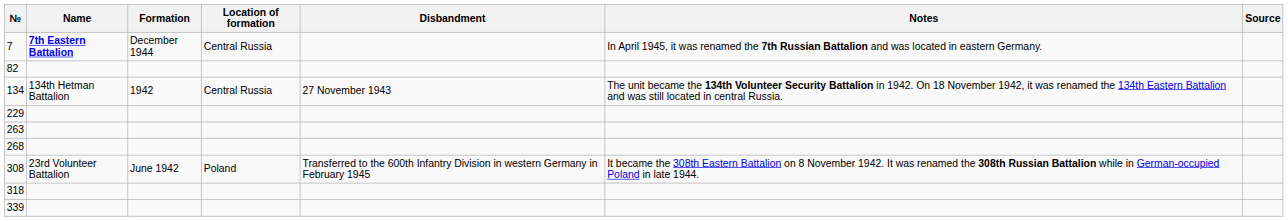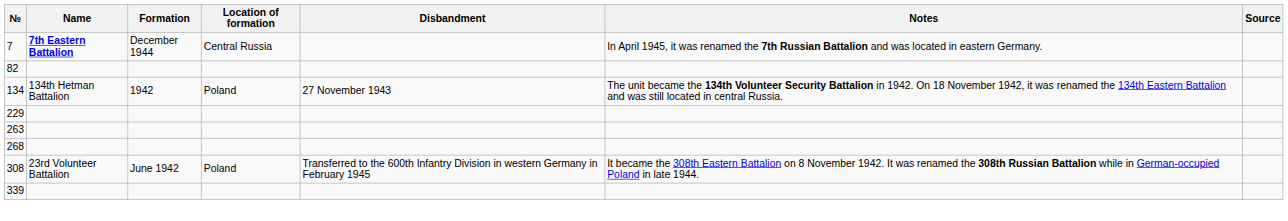134 | Location of formation: Central Russia -> Poland
- row: 318
